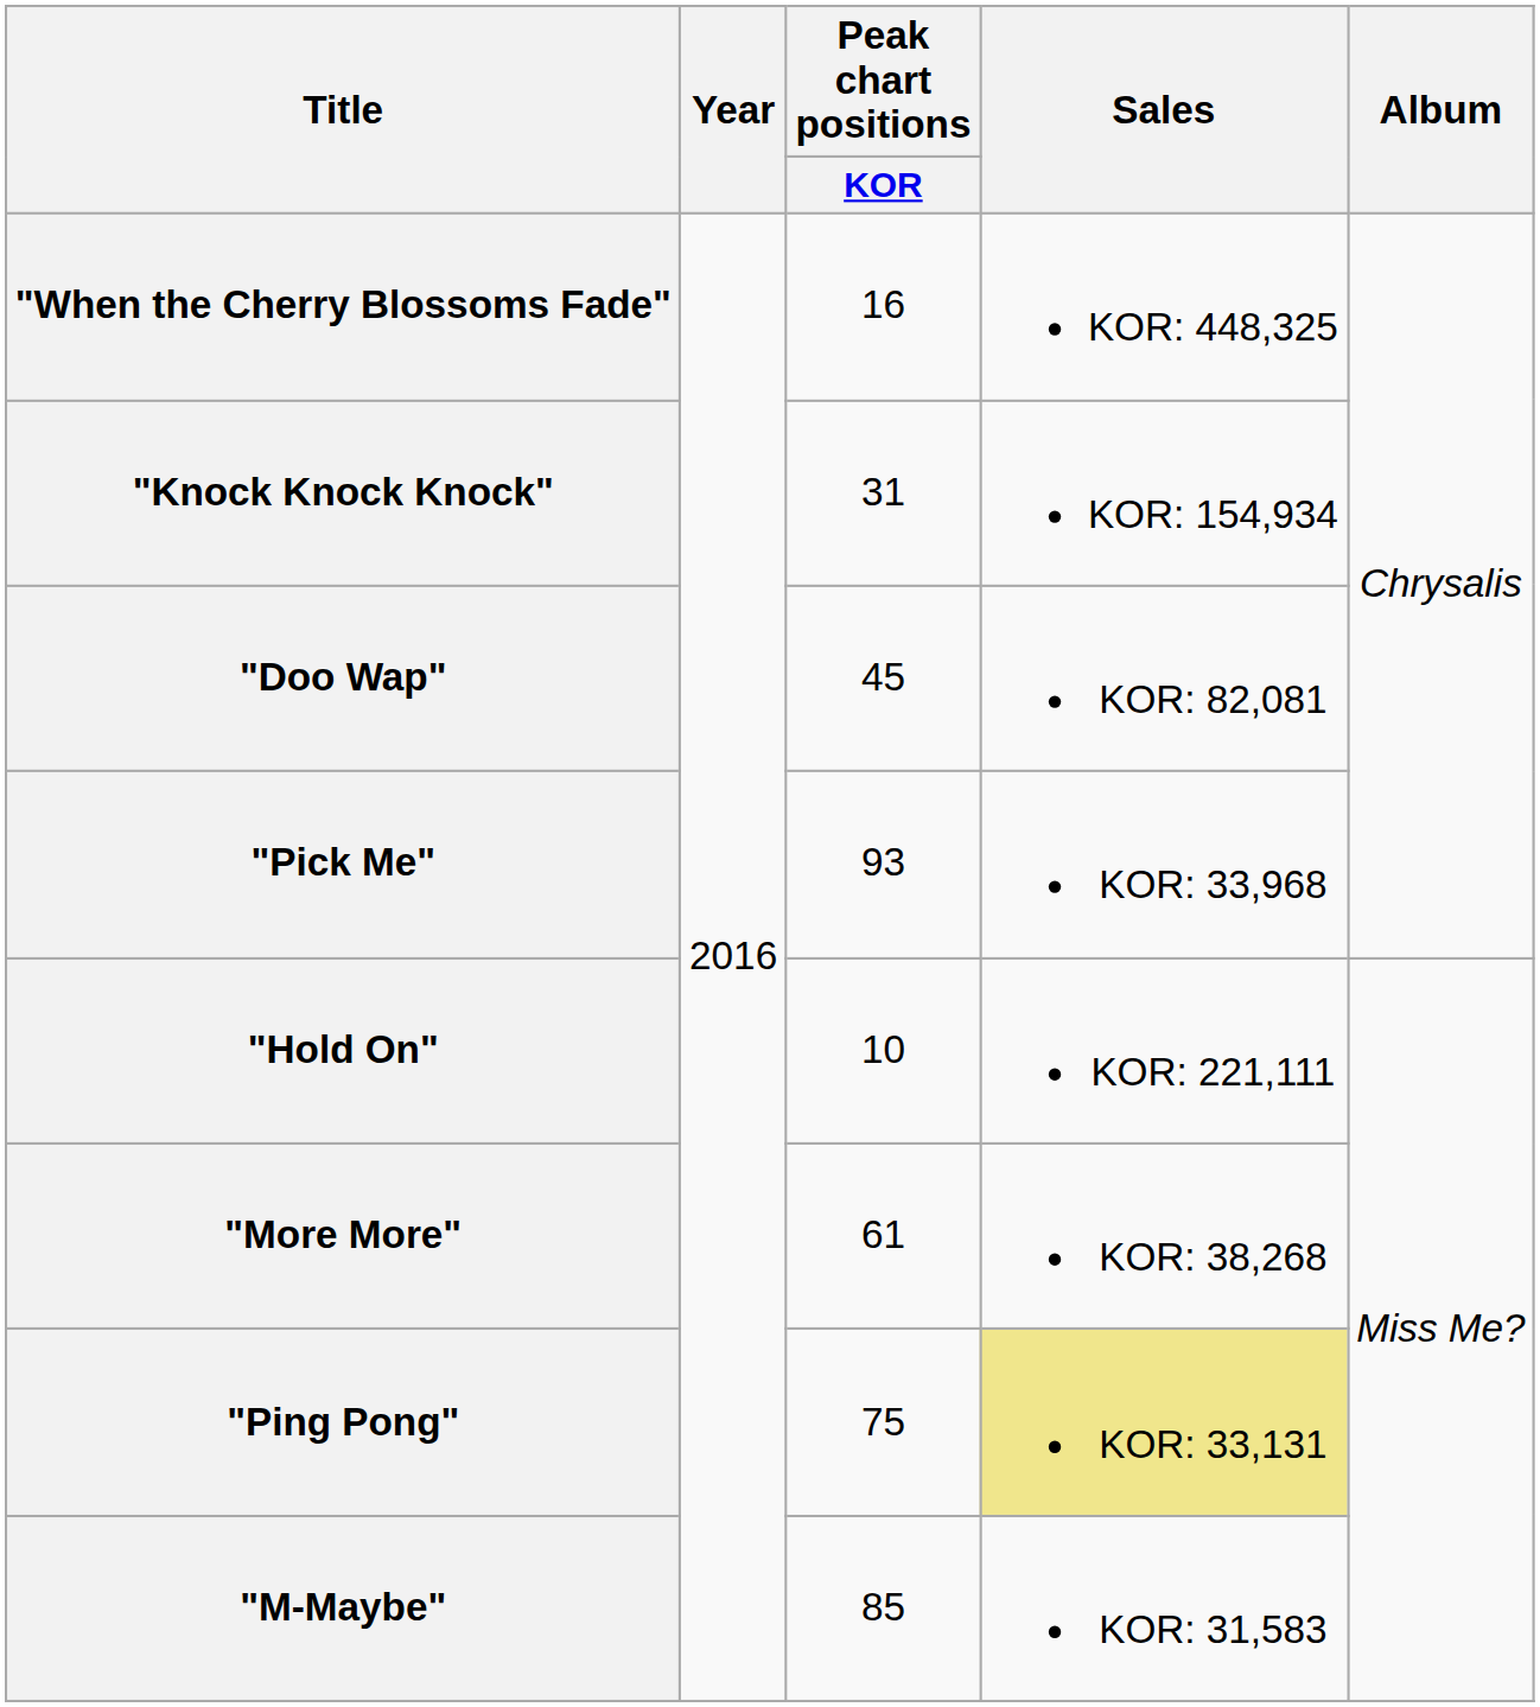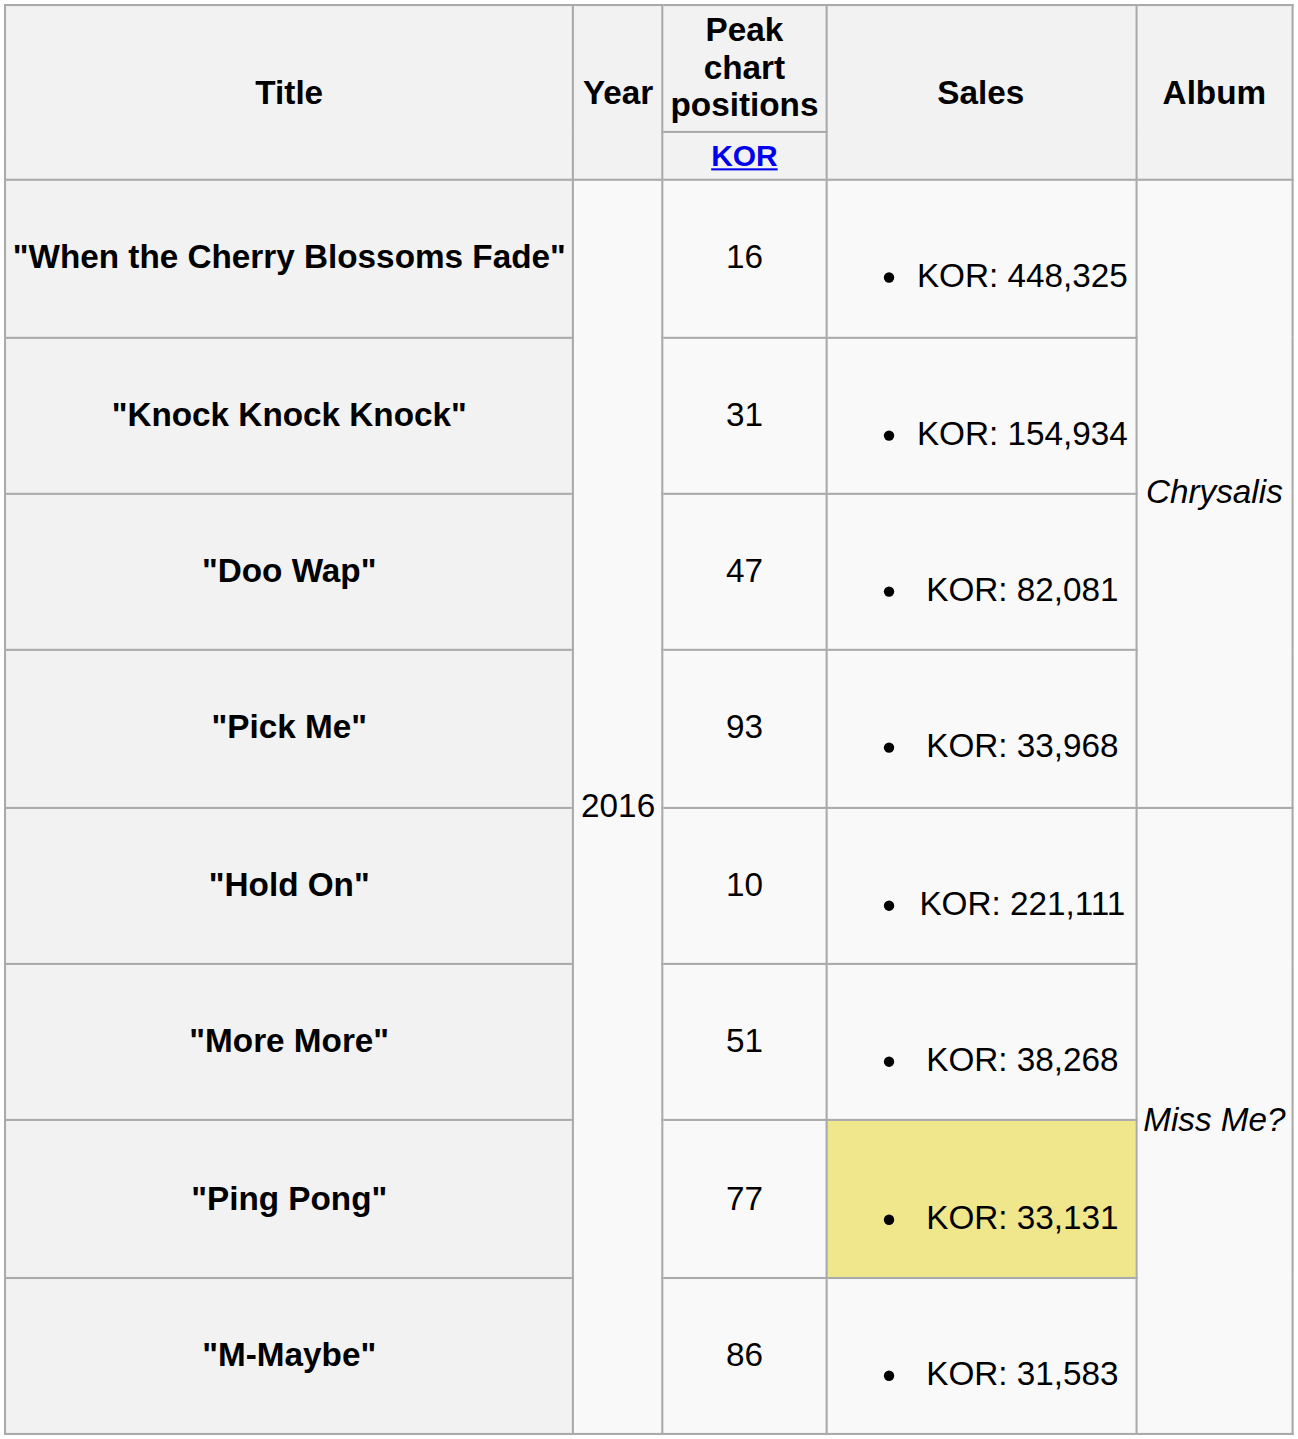"Doo Wap" | Peak chart positions / KOR: 45 -> 47
"More More" | Peak chart positions / KOR: 61 -> 51
"Ping Pong" | Peak chart positions / KOR: 75 -> 77
"M-Maybe" | Peak chart positions / KOR: 85 -> 86
